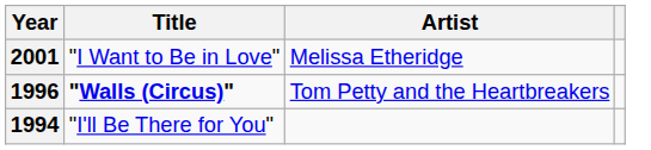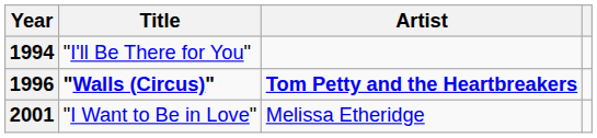rows swapped: 1994 <-> 2001
1996 | Artist: normal -> bold
